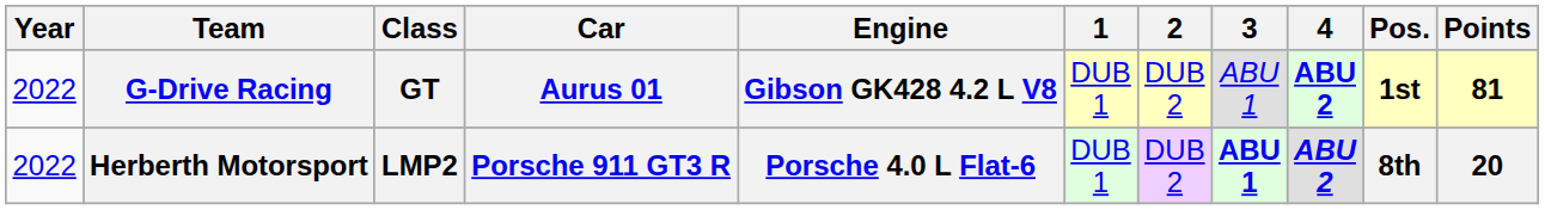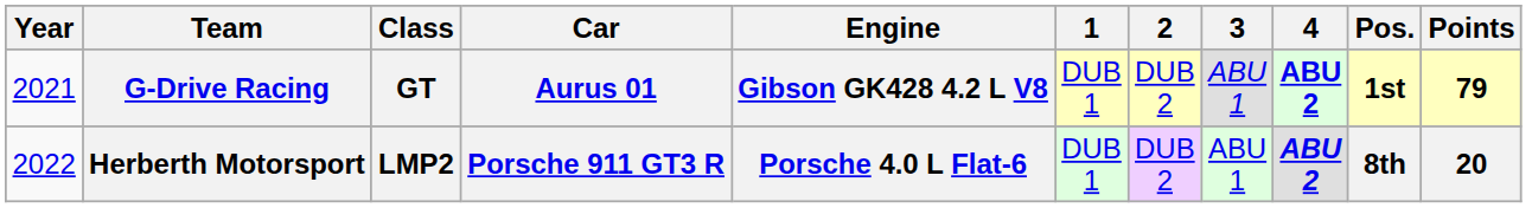G-Drive Racing | Year: 2022 -> 2021
G-Drive Racing | Points: 81 -> 79
Herberth Motorsport | 3: bold -> normal
